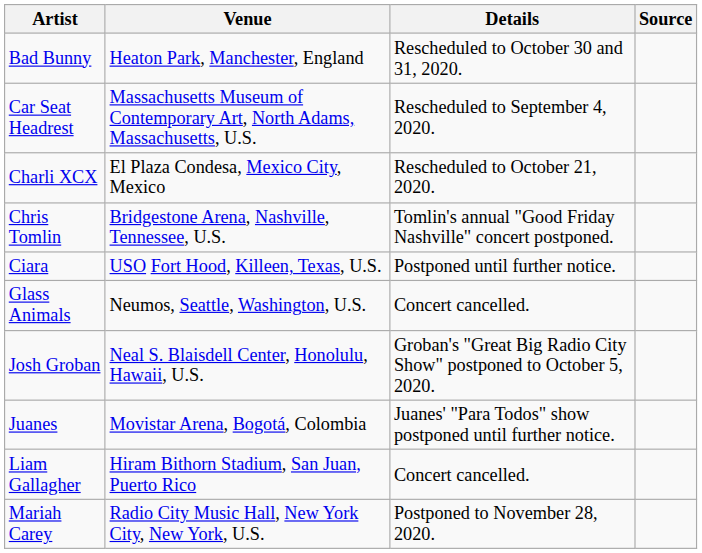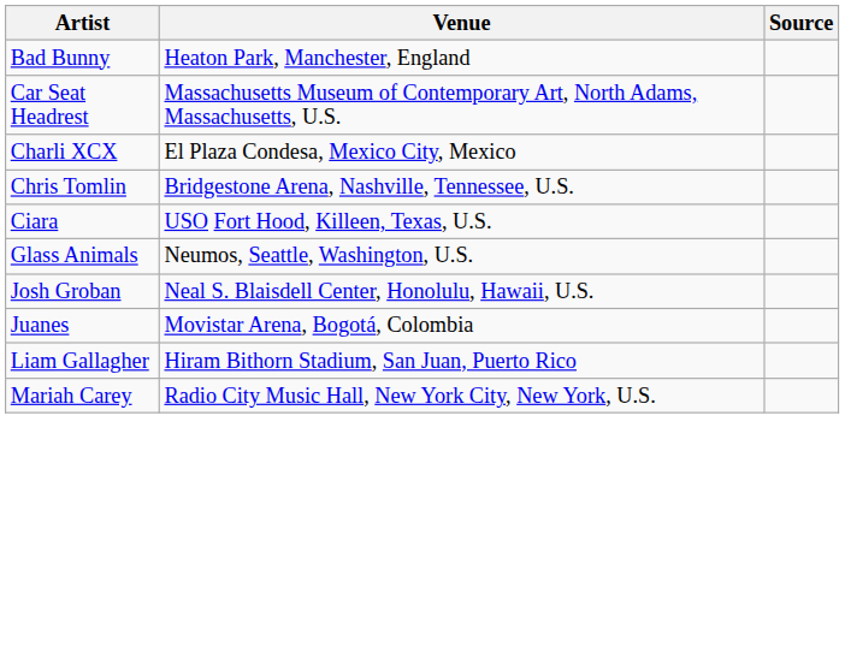- column: Details | Rescheduled to October 30 and 31, 2020. | Rescheduled to September 4, 2020. | Rescheduled to October 21, 2020. | Tomlin's annual "Good Friday Nashville" concert postponed. | Postponed until further notice. | Concert cancelled. | Groban's "Great Big Radio City Show" postponed to October 5, 2020. | Juanes' "Para Todos" show postponed until further notice. | Concert cancelled. | Postponed to November 28, 2020.
